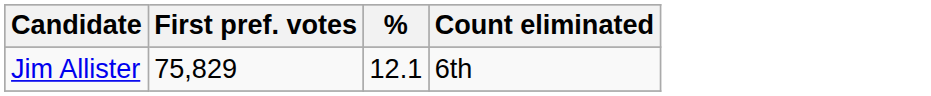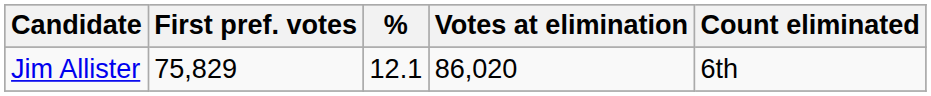+ column: Votes at elimination | 86,020
